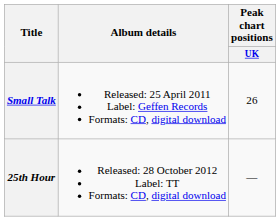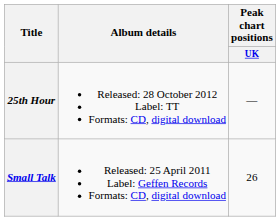rows swapped: Small Talk <-> 25th Hour
